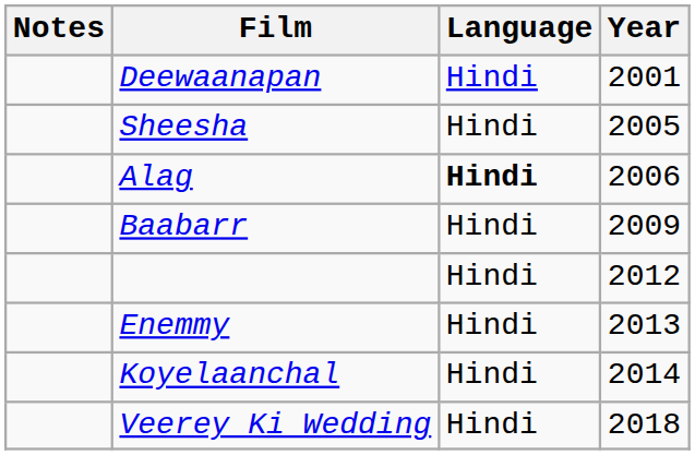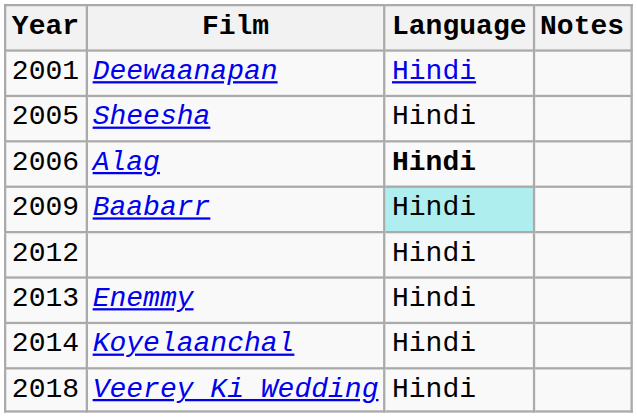columns swapped: Year <-> Notes
Baabarr | Language: no background -> paleturquoise background
